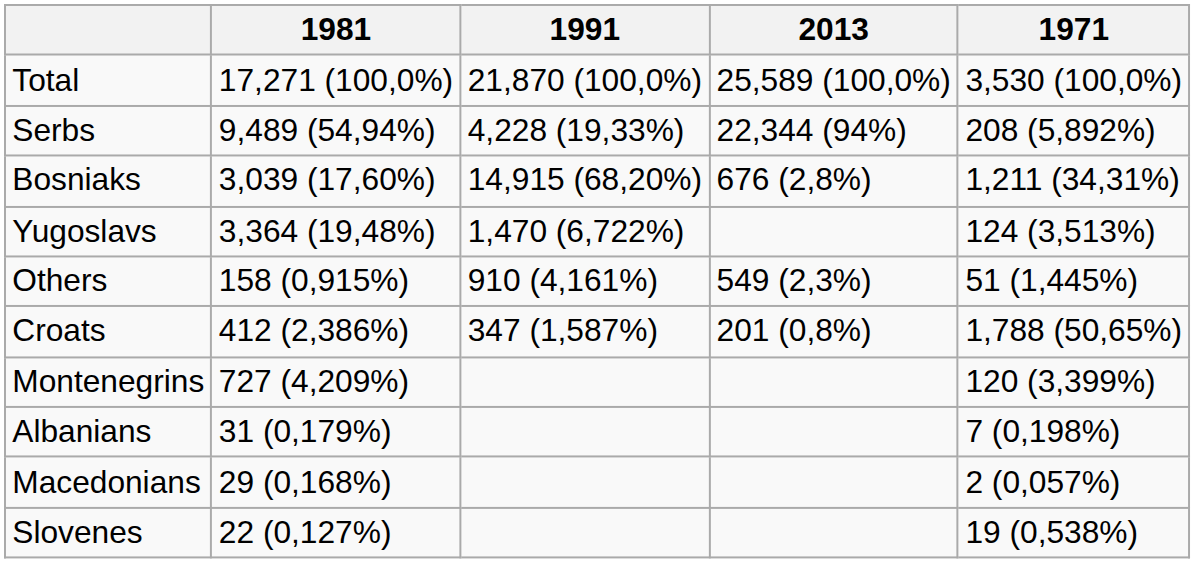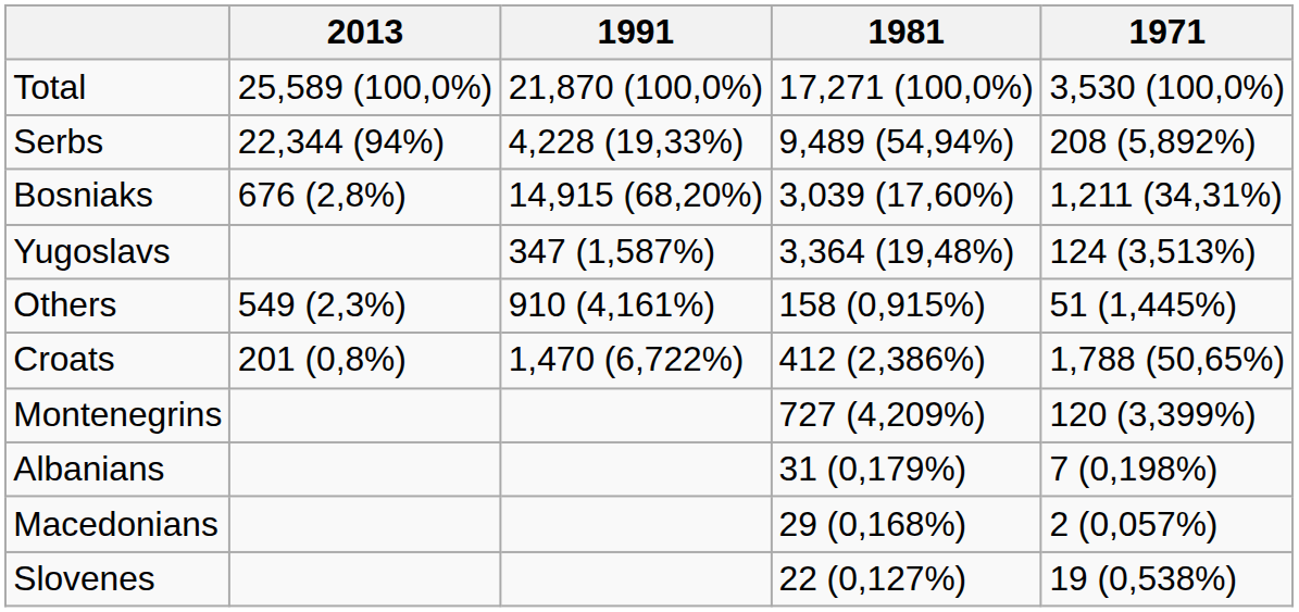columns swapped: 2013 <-> 1981
Yugoslavs | 1991: 1,470 (6,722%) -> 347 (1,587%)
Croats | 1991: 347 (1,587%) -> 1,470 (6,722%)
